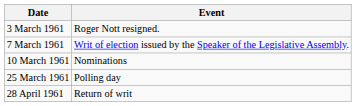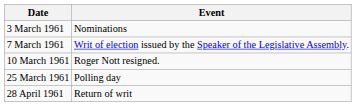3 March 1961 | Event: Roger Nott resigned. -> Nominations
10 March 1961 | Event: Nominations -> Roger Nott resigned.
